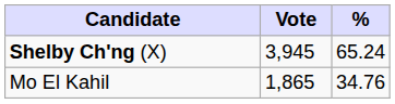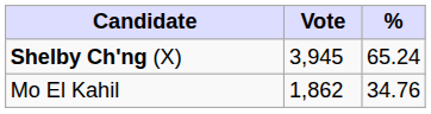Mo El Kahil | Vote: 1,865 -> 1,862
